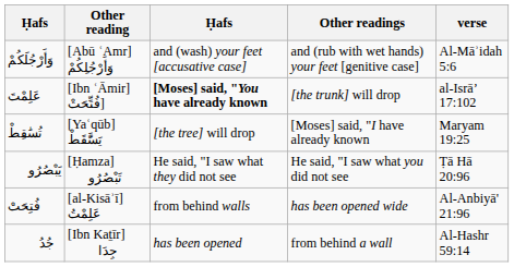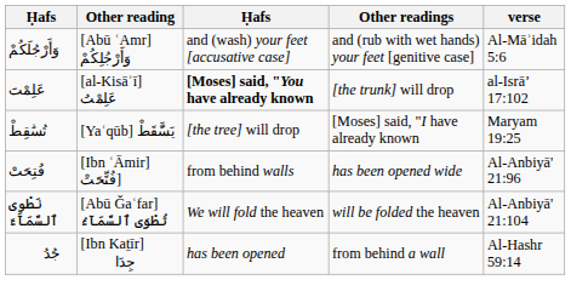عَلِمْتَ | Other reading: [Ibn ʿĀmir] فُتِّحَتْ] -> [al-Kisāʾī] عَلِمْتُ
- row: يَبْصُرُوا۟ | [Ḥamza] تَبْصُرُوا۟ | He said, "I saw what they did not see | He said, "I saw what you did not see | Ṭā Hā 20:96
فُتِحَتْ | Other reading: [al-Kisāʾī] عَلِمْتُ -> [Ibn ʿĀmir] فُتِّحَتْ]
+ row: نَطْوِى ٱلسَّمَآءَ | [Abū Ǧaʿfar] تُطْوَى ٱلسَّمَآءُ | We will fold the heaven | will be folded the heaven | Al-Anbiyā' 21:104
